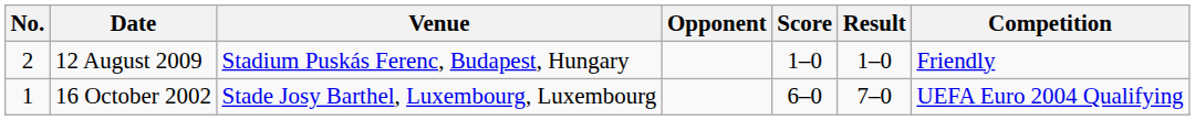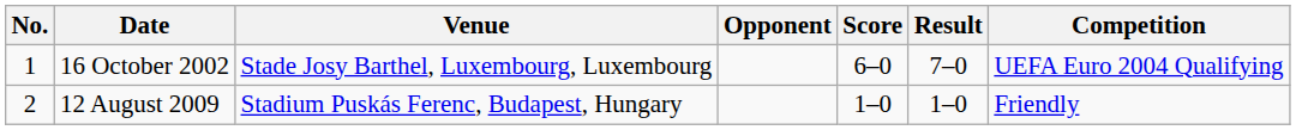rows swapped: 16 October 2002 <-> 12 August 2009
